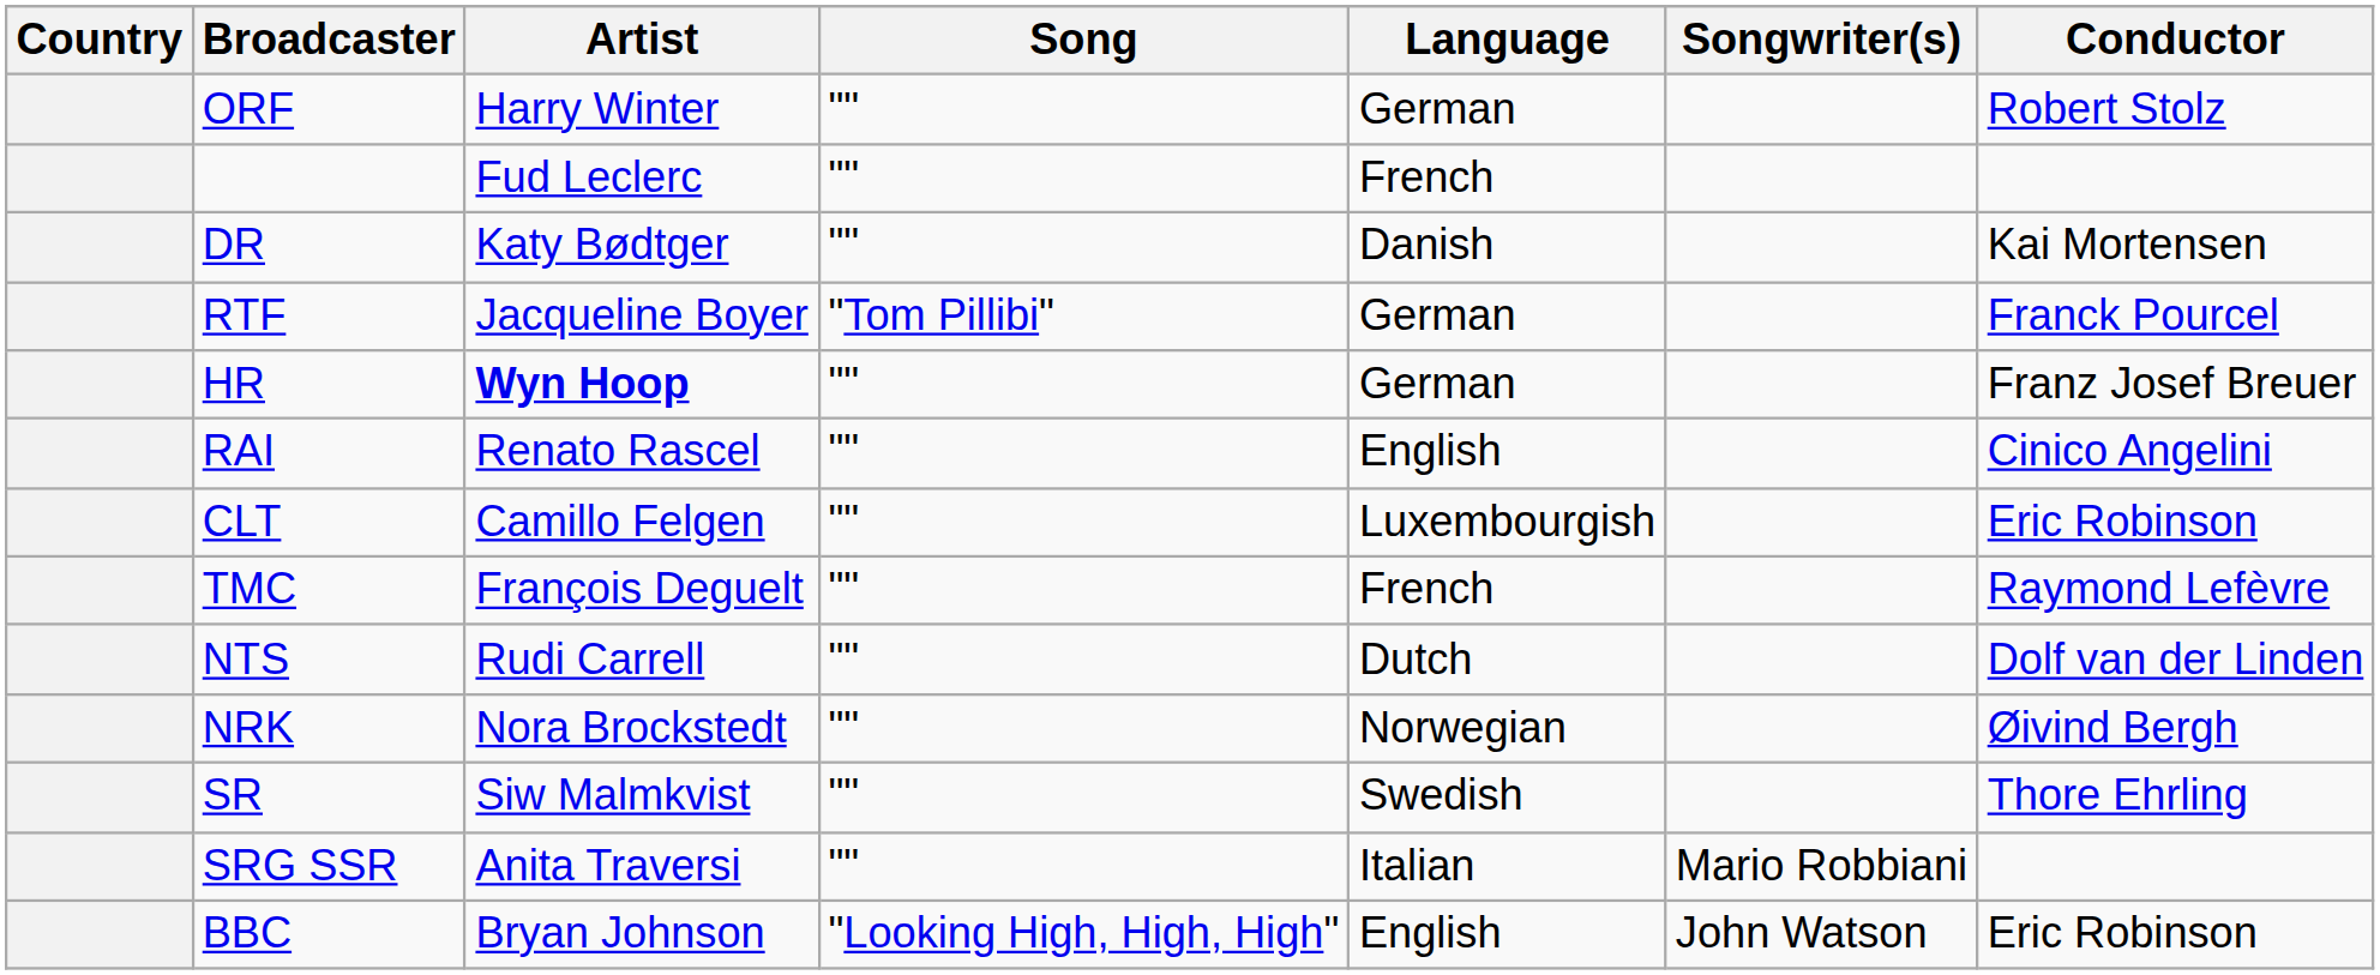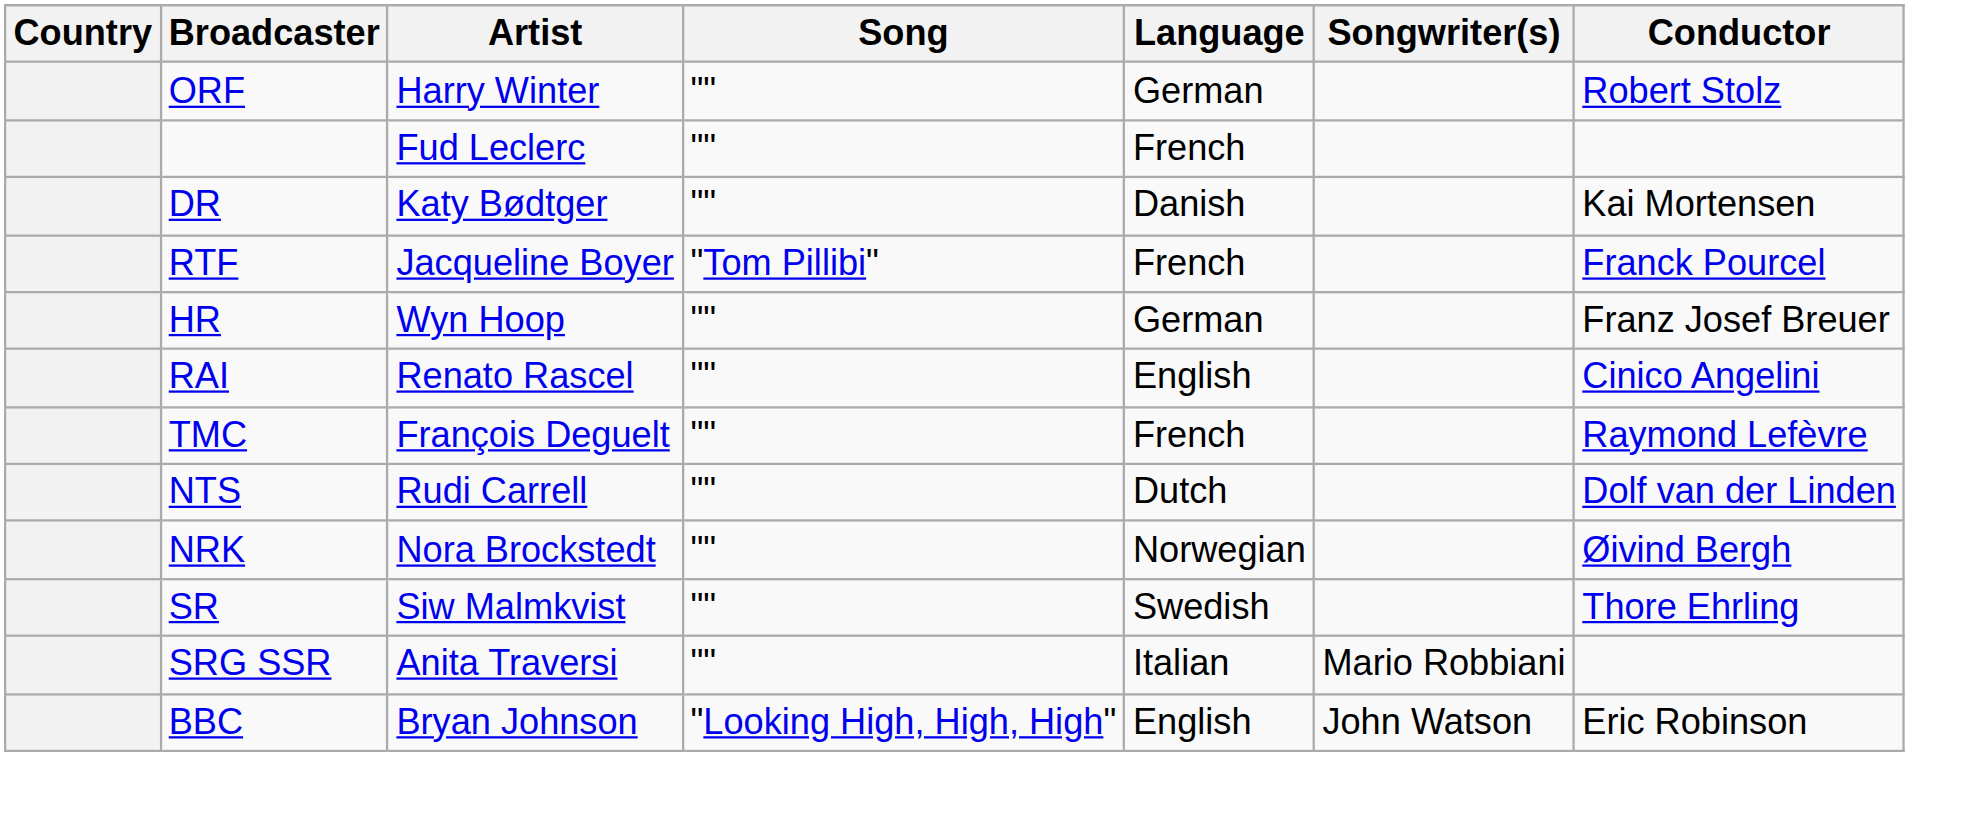RTF | Language: German -> French
HR | Artist: bold -> normal
- row: CLT | Camillo Felgen | "" | Luxembourgish | Eric Robinson
